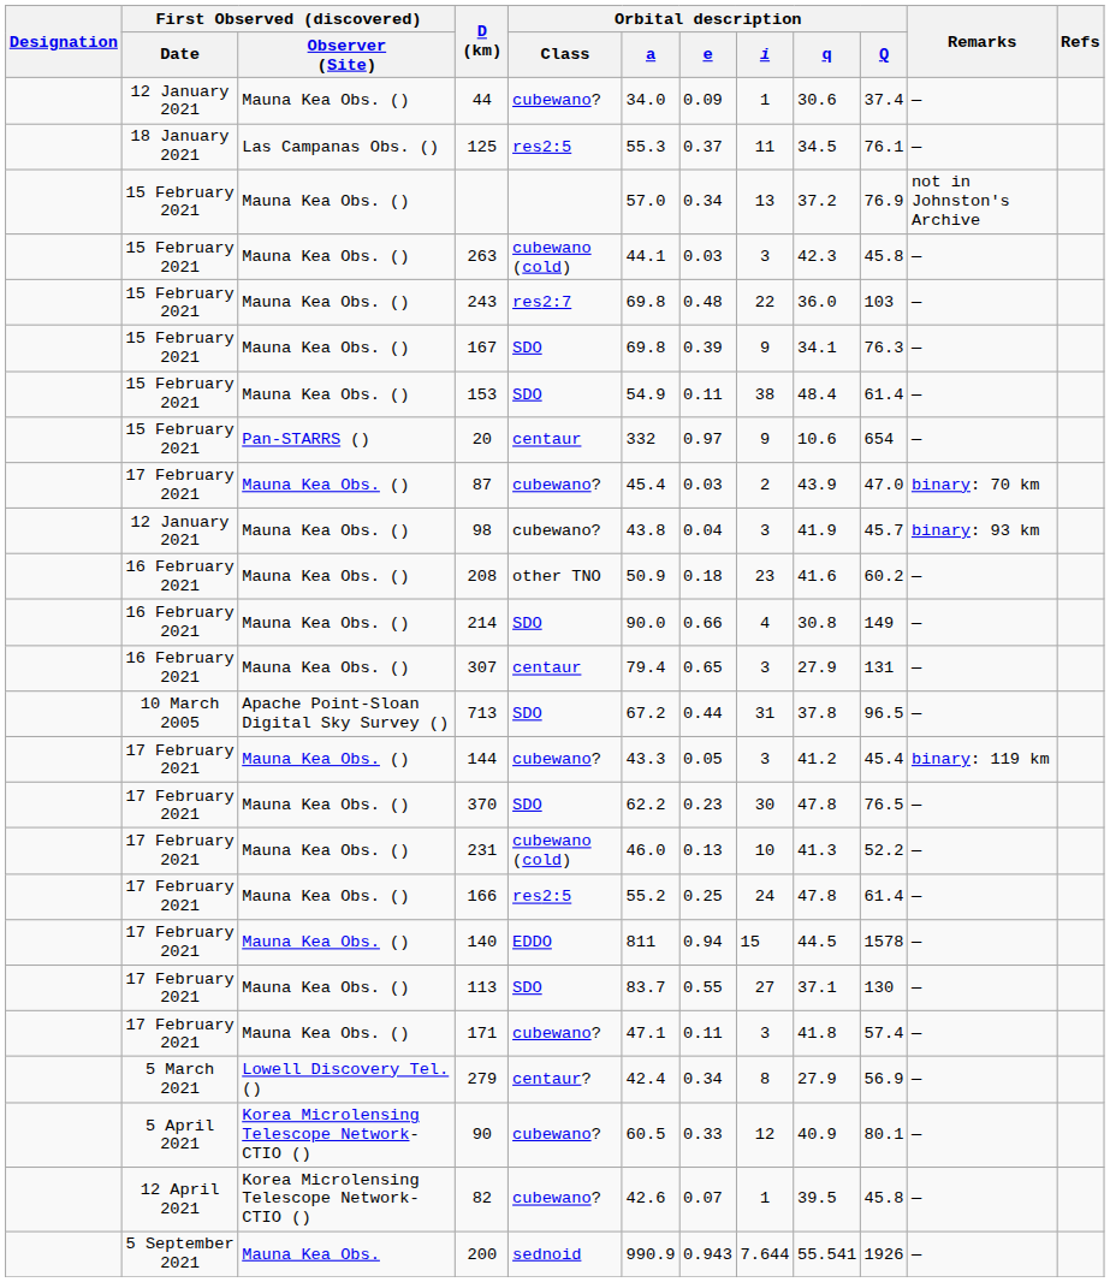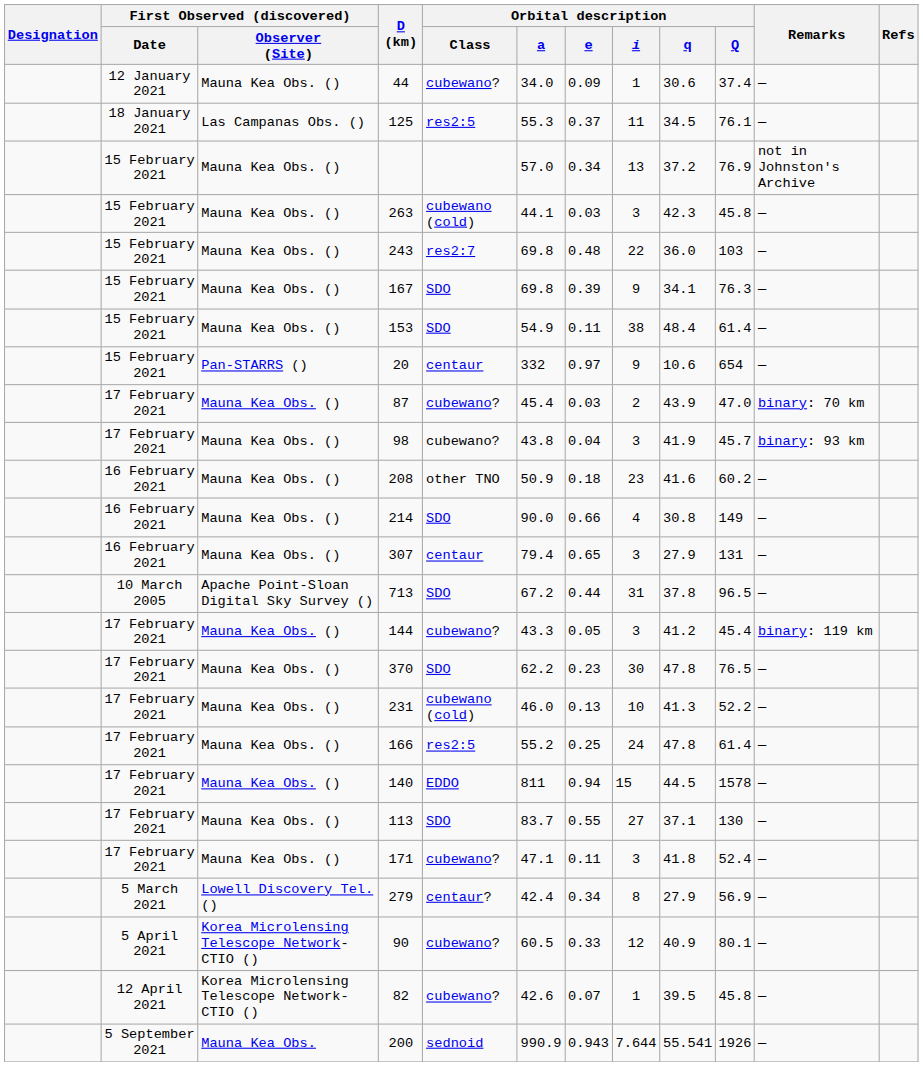98 | First Observed (discovered) / Date: 12 January 2021 -> 17 February 2021
171 | Orbital description / Q: 57.4 -> 52.4
